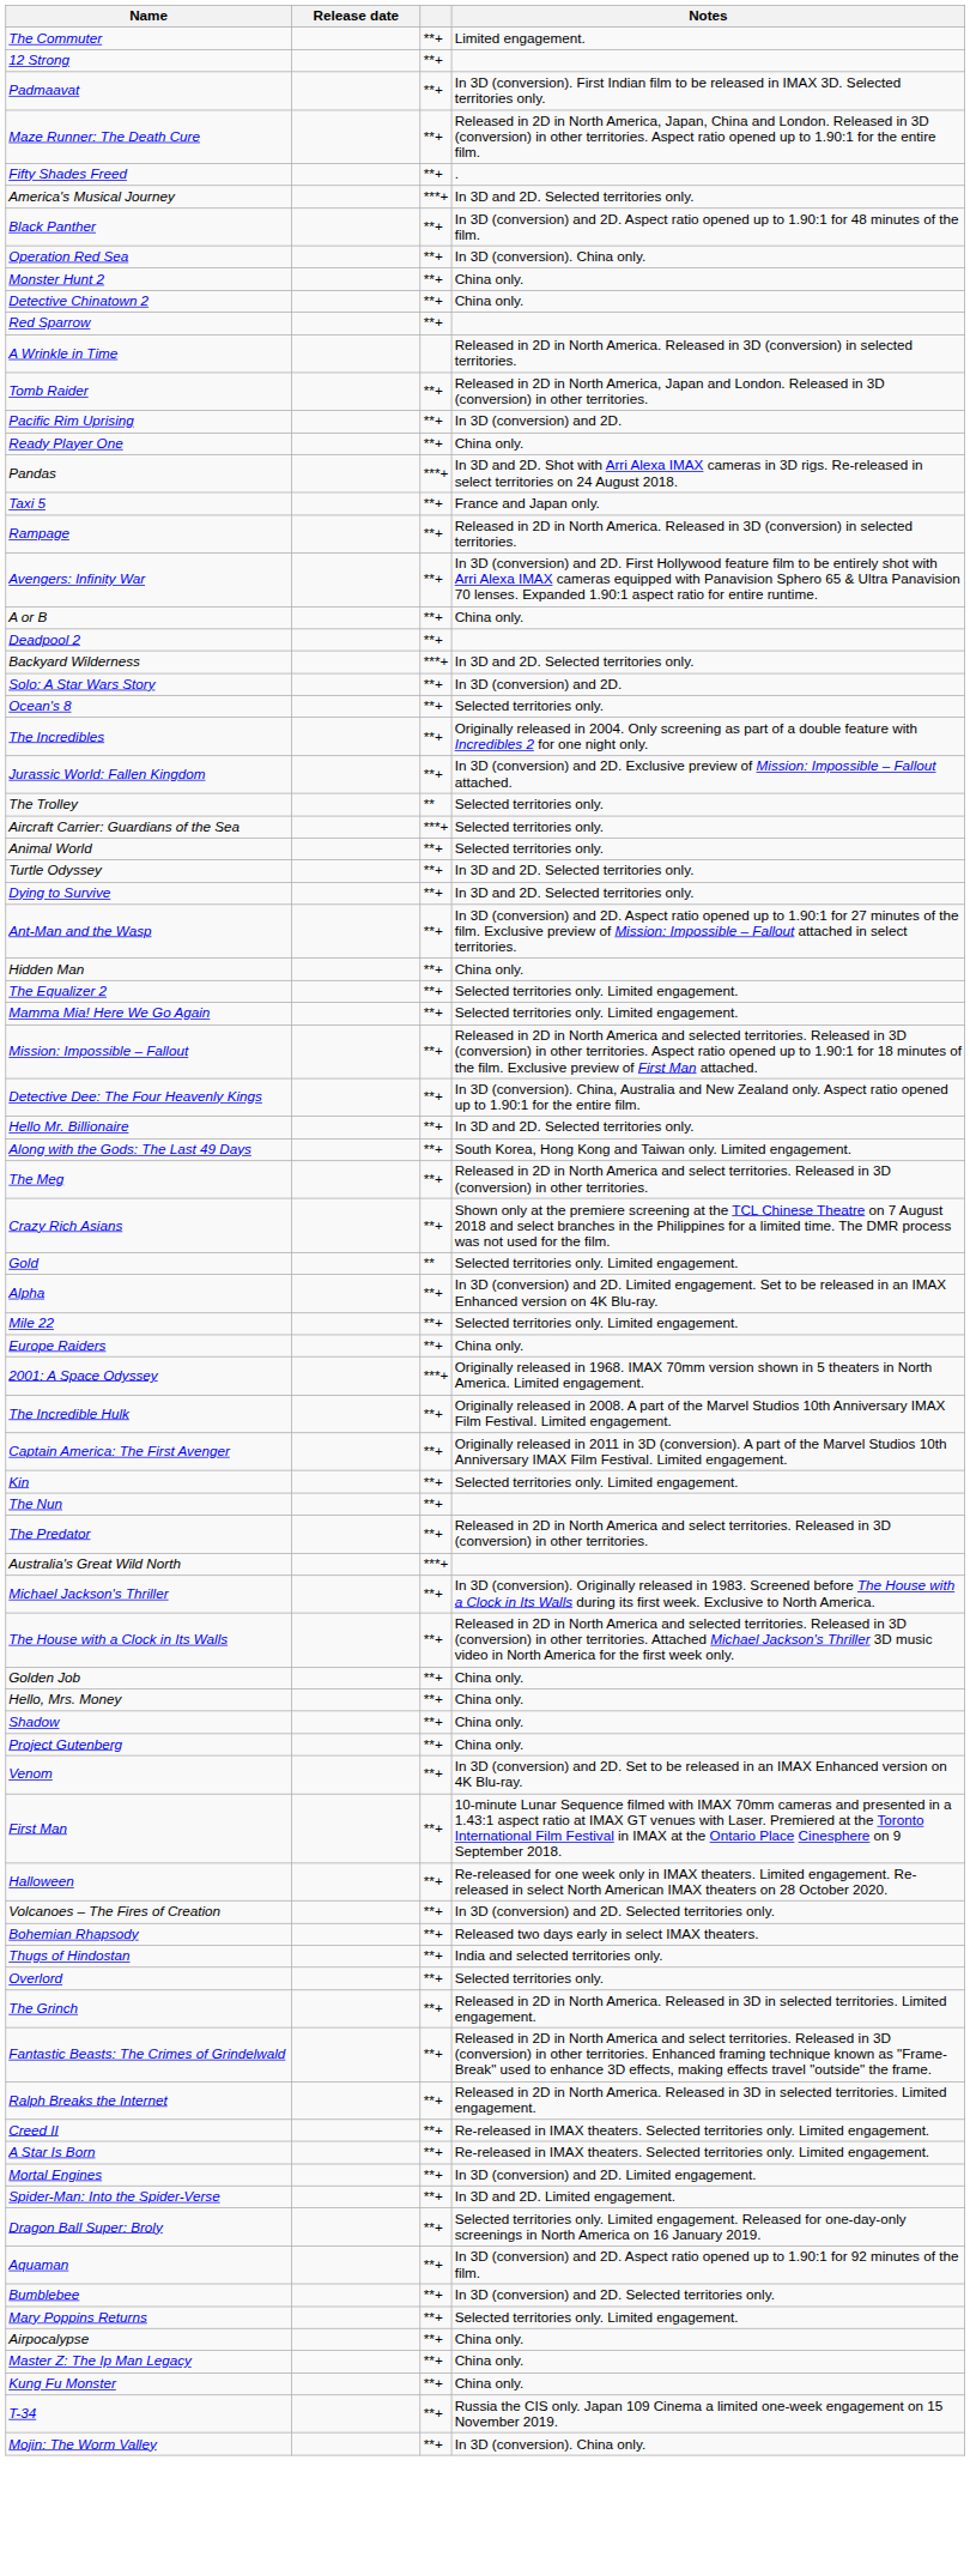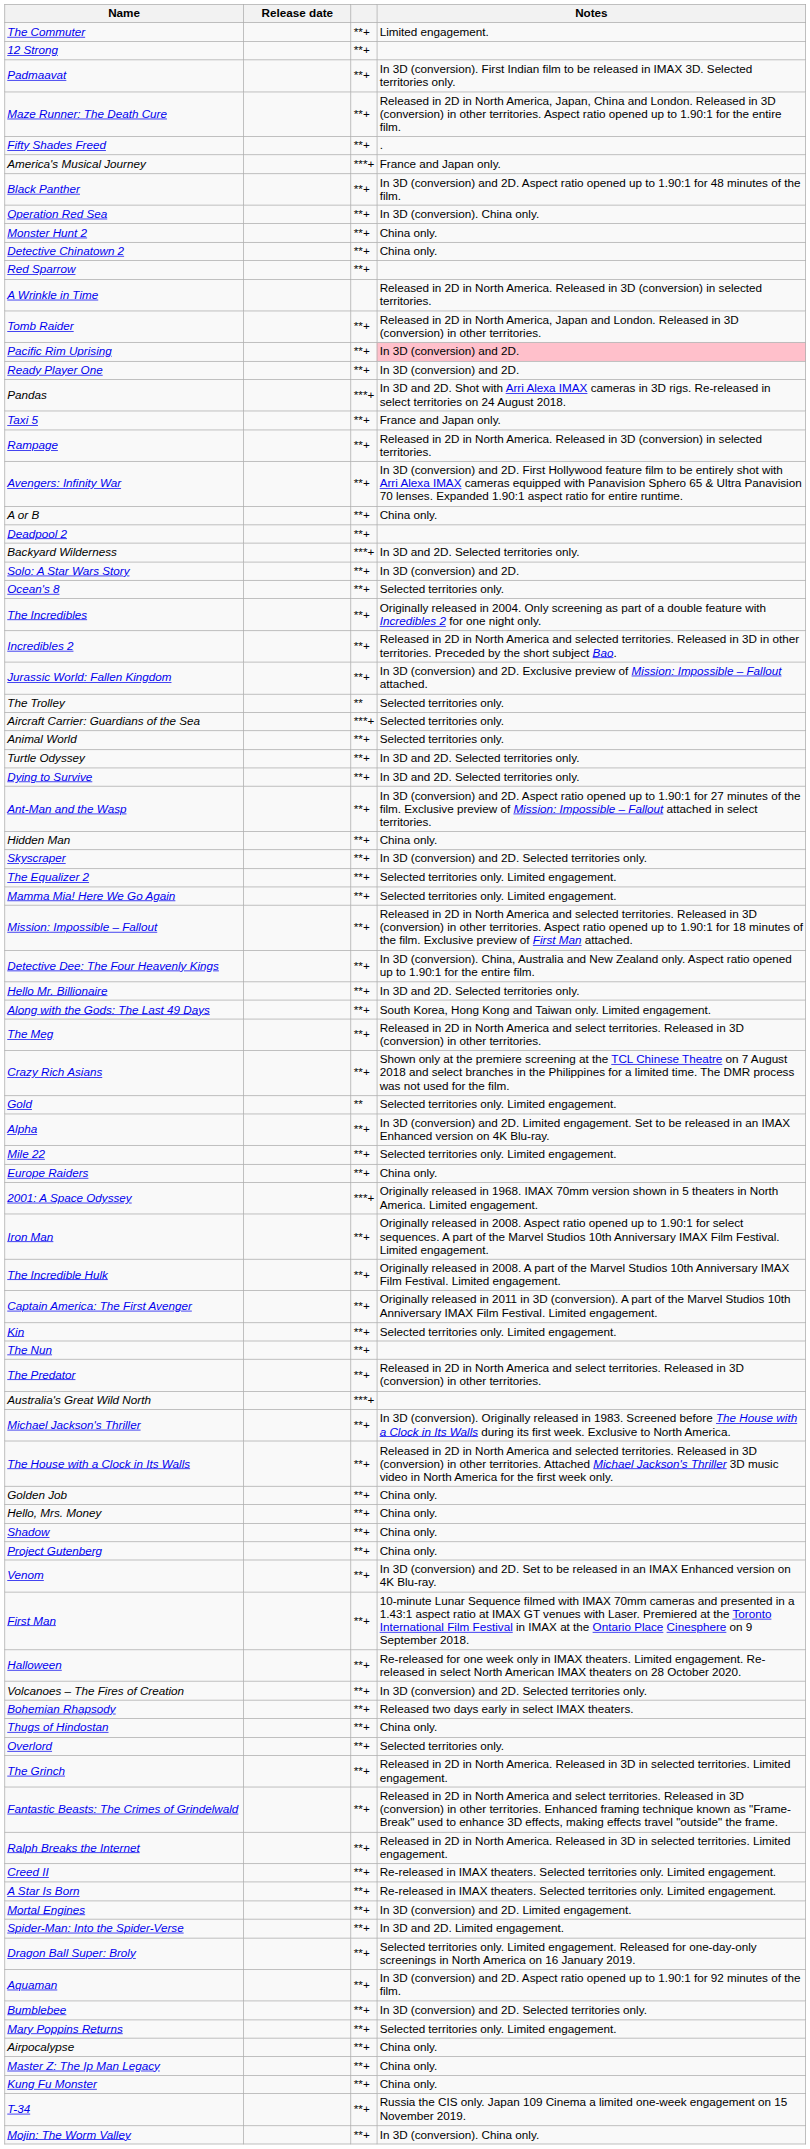America's Musical Journey | Notes: In 3D and 2D. Selected territories only. -> France and Japan only.
Pacific Rim Uprising | Notes: no background -> pink background
Ready Player One | Notes: China only. -> In 3D (conversion) and 2D.
+ row: Incredibles 2 | **+ | Released in 2D in North America and selected territories. Released in 3D in other territories. Preceded by the short subject Bao.
+ row: Skyscraper | **+ | In 3D (conversion) and 2D. Selected territories only.
+ row: Iron Man | **+ | Originally released in 2008. Aspect ratio opened up to 1.90:1 for select sequences. A part of the Marvel Studios 10th Anniversary IMAX Film Festival. Limited engagement.
Thugs of Hindostan | Notes: India and selected territories only. -> China only.
